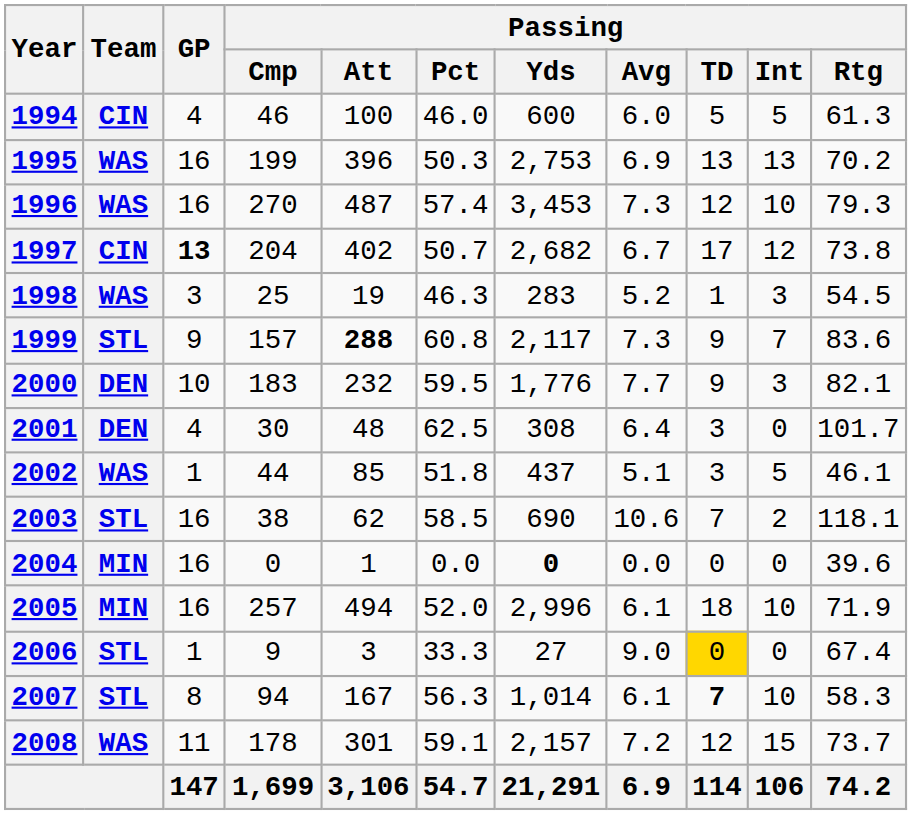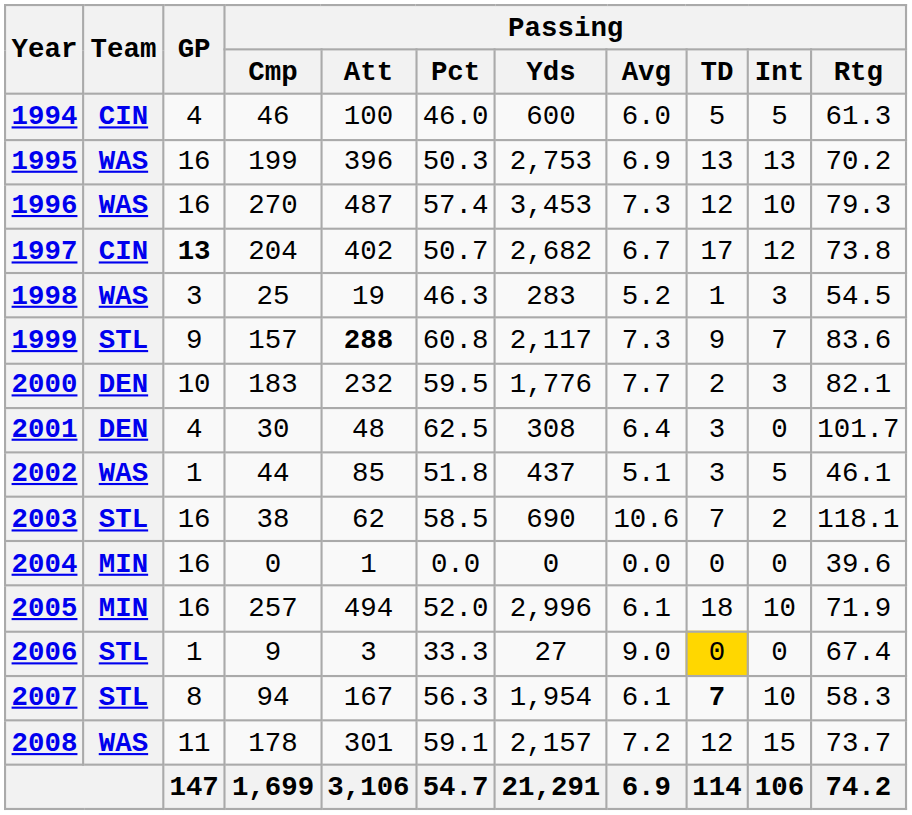2000 | Passing / TD: 9 -> 2
2004 | Passing / Yds: bold -> normal
2007 | Passing / Yds: 1,014 -> 1,954
